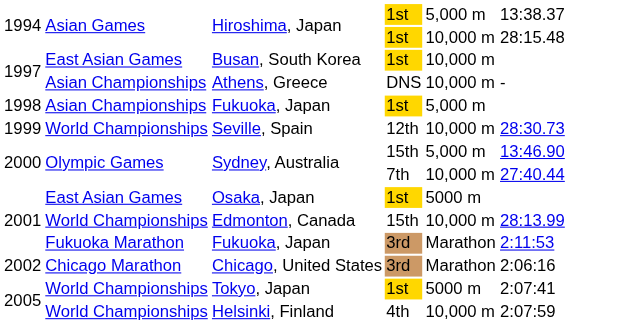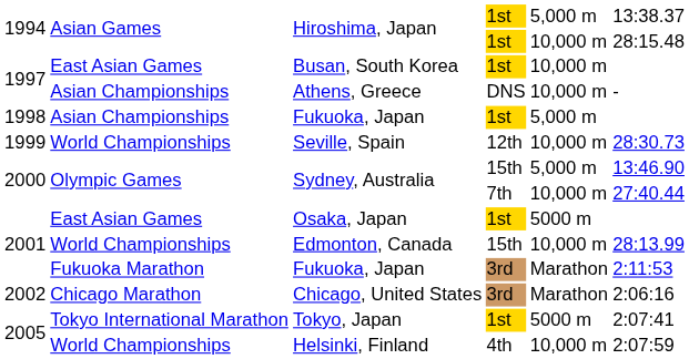Tokyo, Japan | column 2: World Championships -> Tokyo International Marathon
